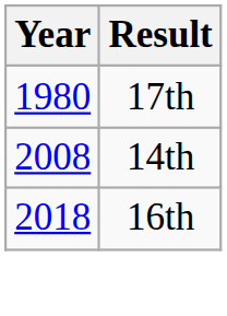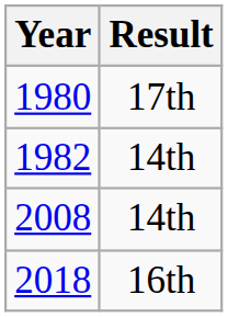+ row: 1982 | 14th
